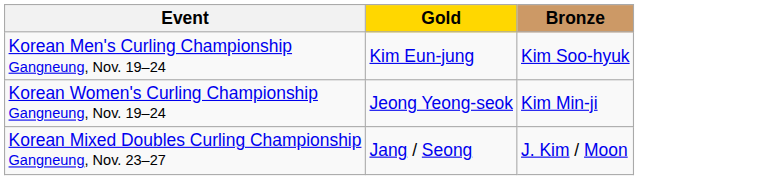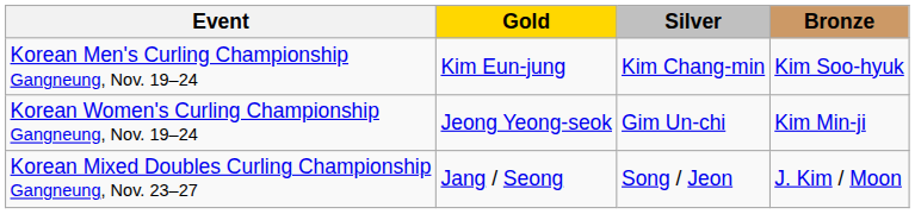+ column: Silver | Kim Chang-min | Gim Un-chi | Song / Jeon
